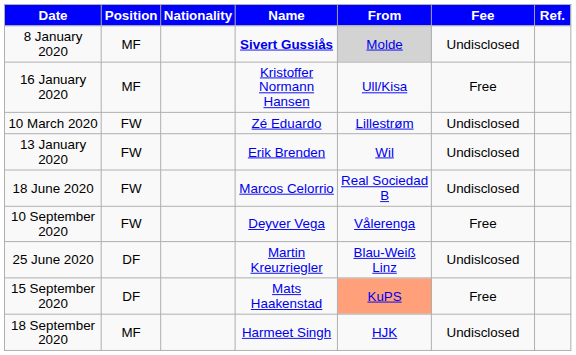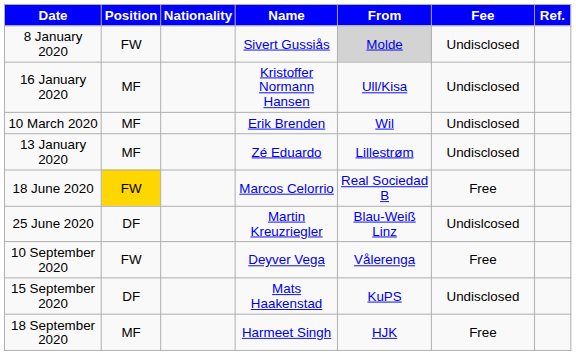8 January 2020 | Position: MF -> FW
8 January 2020 | Name: bold -> normal
16 January 2020 | Fee: Free -> Undisclosed
10 March 2020 | Position: FW -> MF
10 March 2020 | Name: Zé Eduardo -> Erik Brenden
10 March 2020 | From: Lillestrøm -> Wil
13 January 2020 | Position: FW -> MF
13 January 2020 | Name: Erik Brenden -> Zé Eduardo
13 January 2020 | From: Wil -> Lillestrøm
18 June 2020 | Position: no background -> gold background
18 June 2020 | Fee: Undisclosed -> Free
rows swapped: 25 June 2020 <-> 10 September 2020
15 September 2020 | From: lightsalmon background -> no background
15 September 2020 | Fee: Free -> Undisclosed
18 September 2020 | Fee: Undisclosed -> Free
